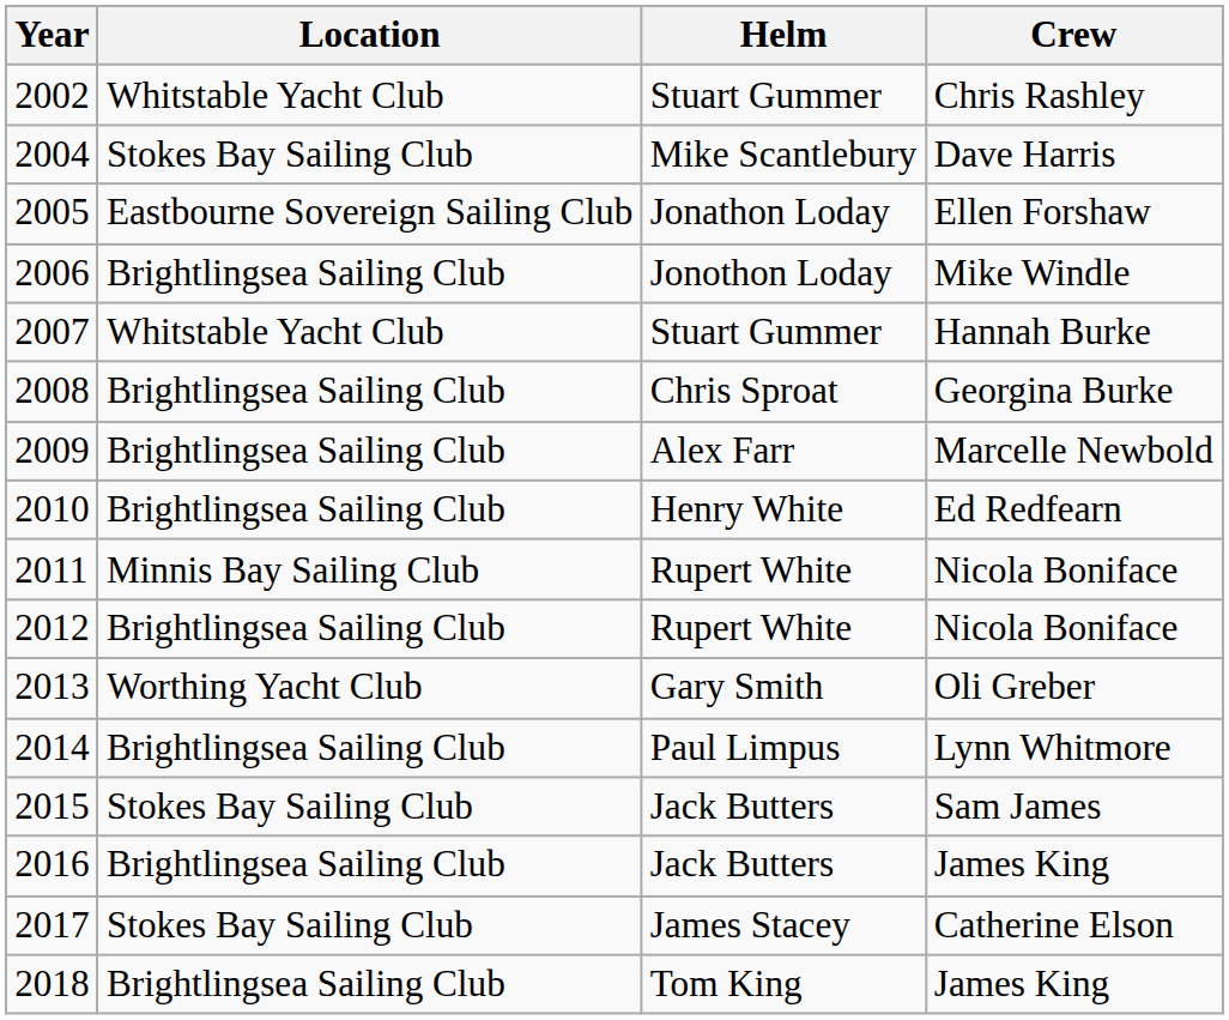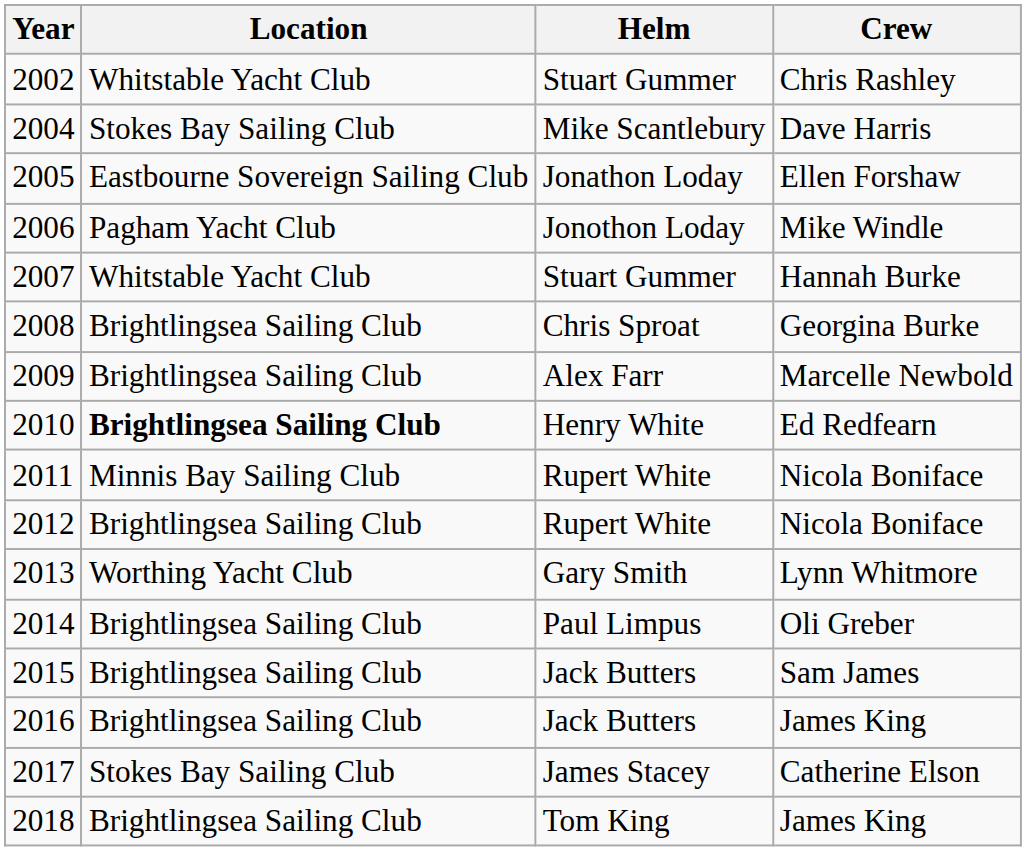2006 | Location: Brightlingsea Sailing Club -> Pagham Yacht Club
2010 | Location: normal -> bold
2013 | Crew: Oli Greber -> Lynn Whitmore
2014 | Crew: Lynn Whitmore -> Oli Greber
2015 | Location: Stokes Bay Sailing Club -> Brightlingsea Sailing Club
